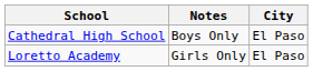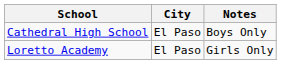columns swapped: City <-> Notes
